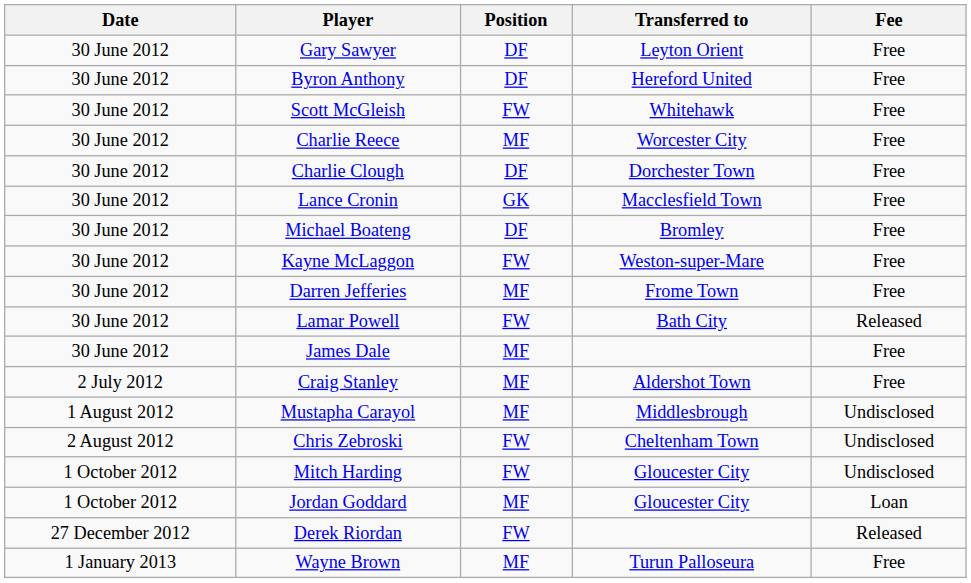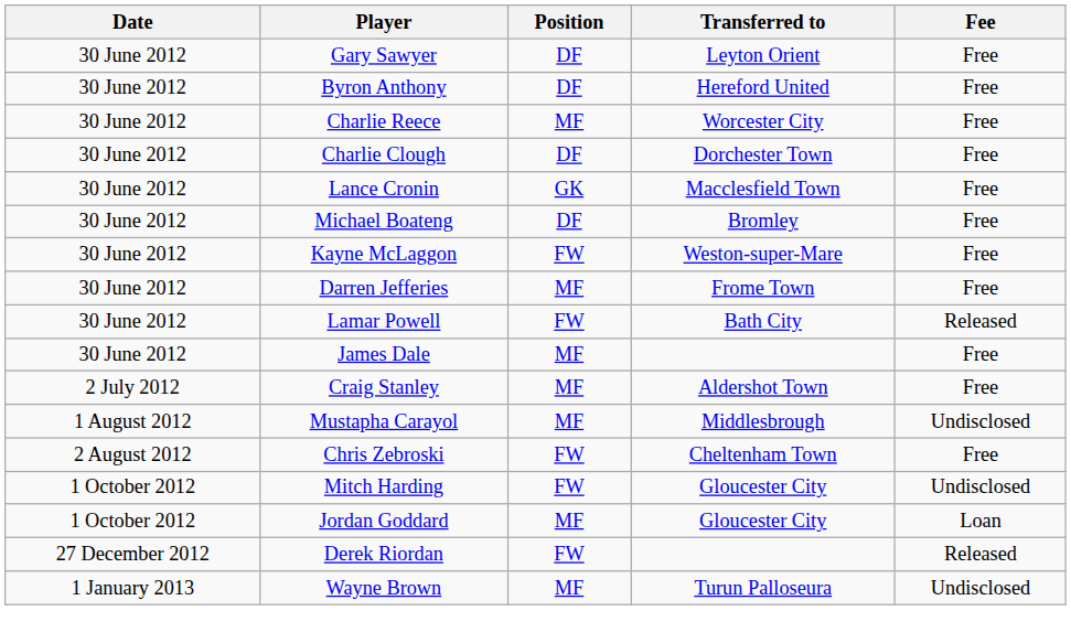- row: 30 June 2012 | Scott McGleish | FW | Whitehawk | Free
Chris Zebroski | Fee: Undisclosed -> Free
Wayne Brown | Fee: Free -> Undisclosed
